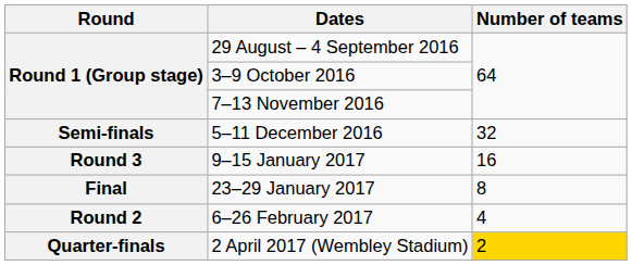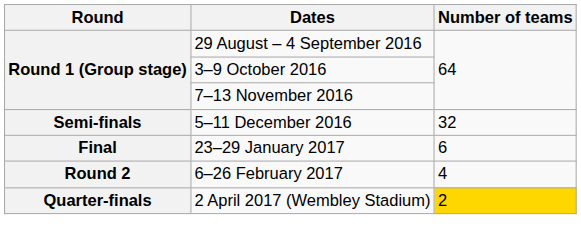- row: Round 3 | 9–15 January 2017 | 16
23–29 January 2017 | Number of teams: 8 -> 6
